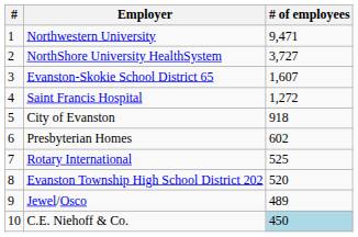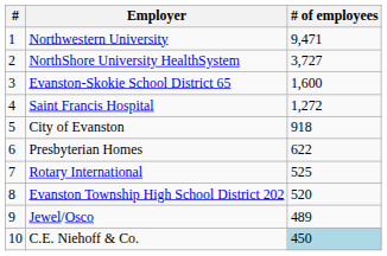Evanston-Skokie School District 65 | # of employees: 1,607 -> 1,600
Presbyterian Homes | # of employees: 602 -> 622
